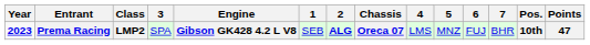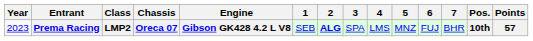columns swapped: Chassis <-> 3
Prema Racing | Year: bold -> normal
Prema Racing | Points: 47 -> 57
